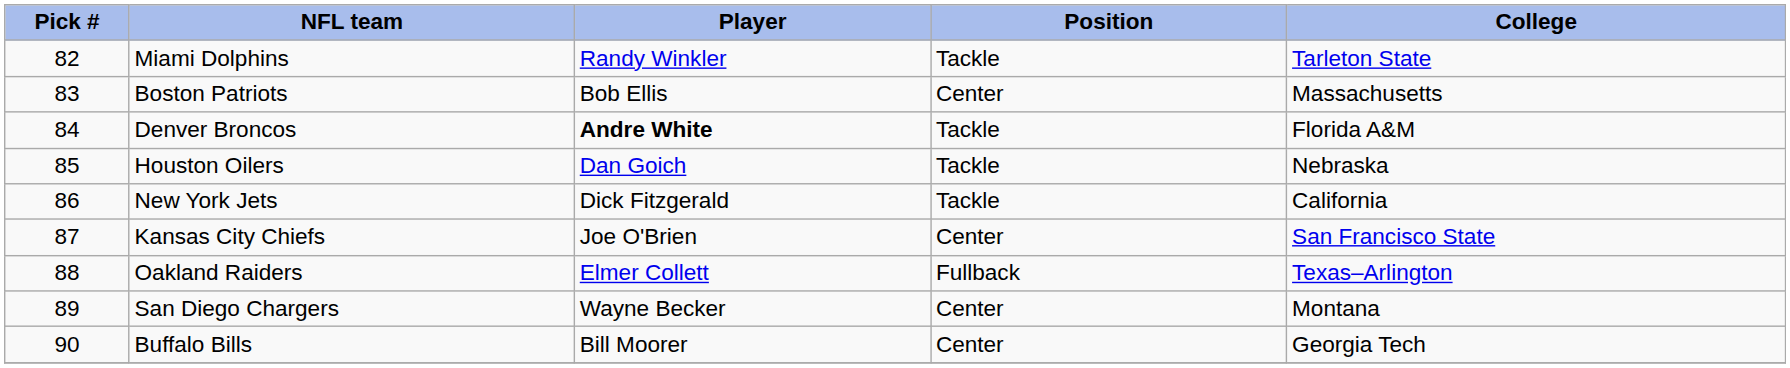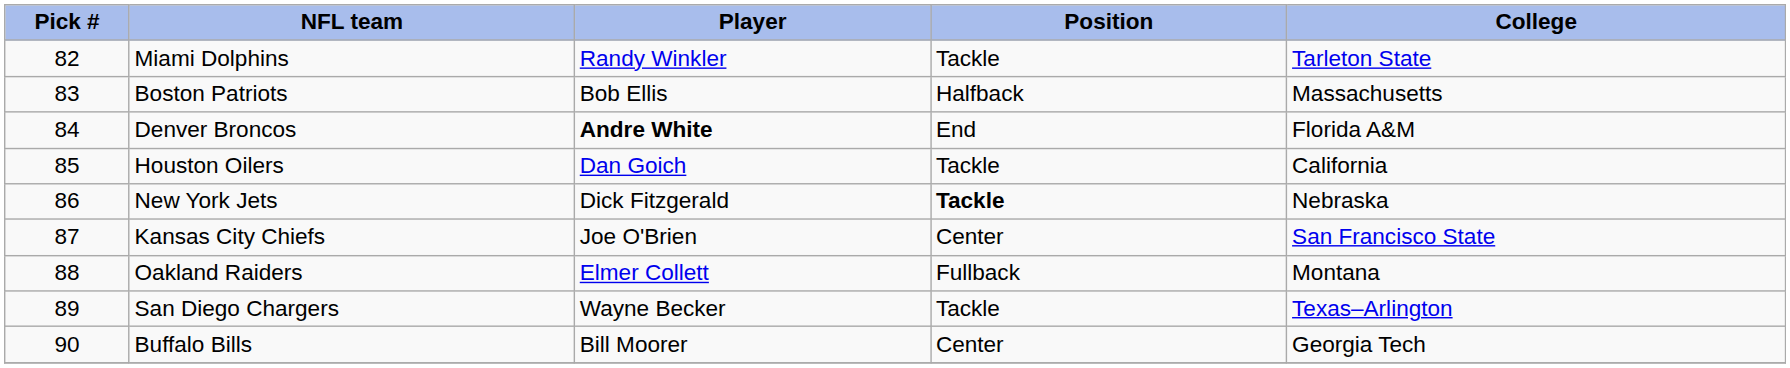Boston Patriots | Position: Center -> Halfback
Denver Broncos | Position: Tackle -> End
Houston Oilers | College: Nebraska -> California
New York Jets | Position: normal -> bold
New York Jets | College: California -> Nebraska
Oakland Raiders | College: Texas–Arlington -> Montana
San Diego Chargers | Position: Center -> Tackle
San Diego Chargers | College: Montana -> Texas–Arlington
